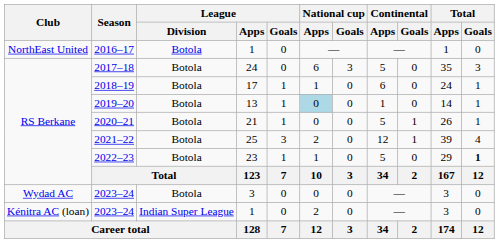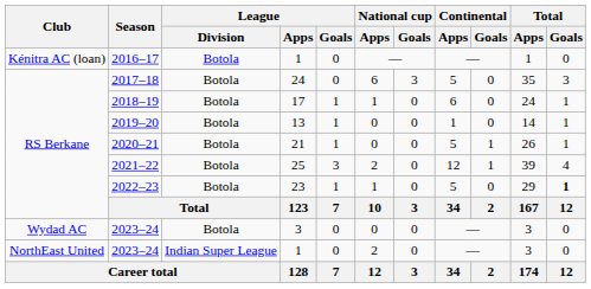2016–17 | Club: NorthEast United -> Kénitra AC (loan)
2019–20 | National cup / Apps: lightblue background -> no background
2023–24 / 1 | Club: Kénitra AC (loan) -> NorthEast United
